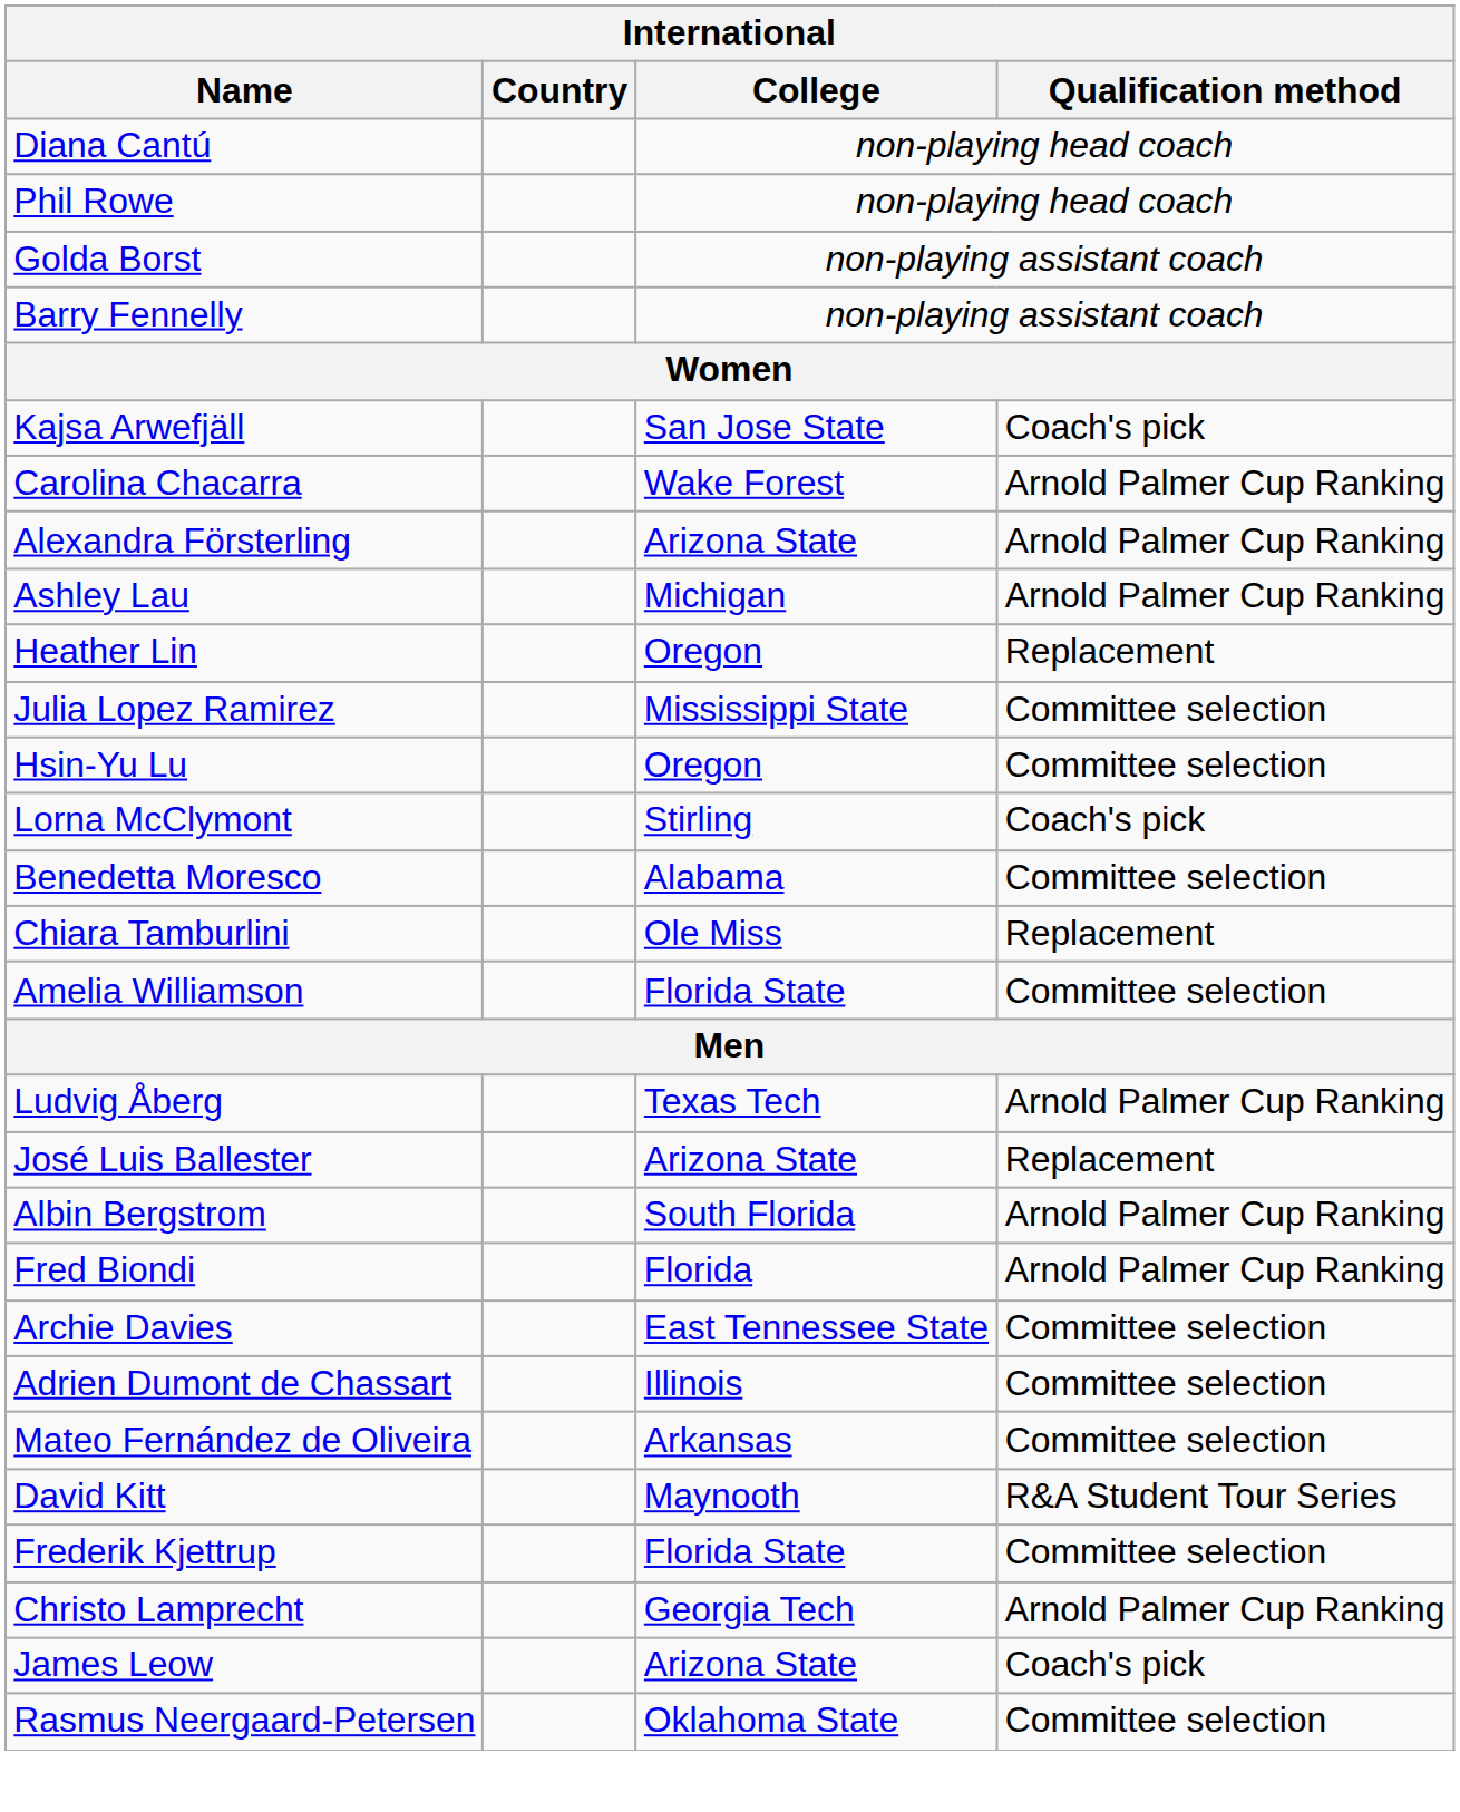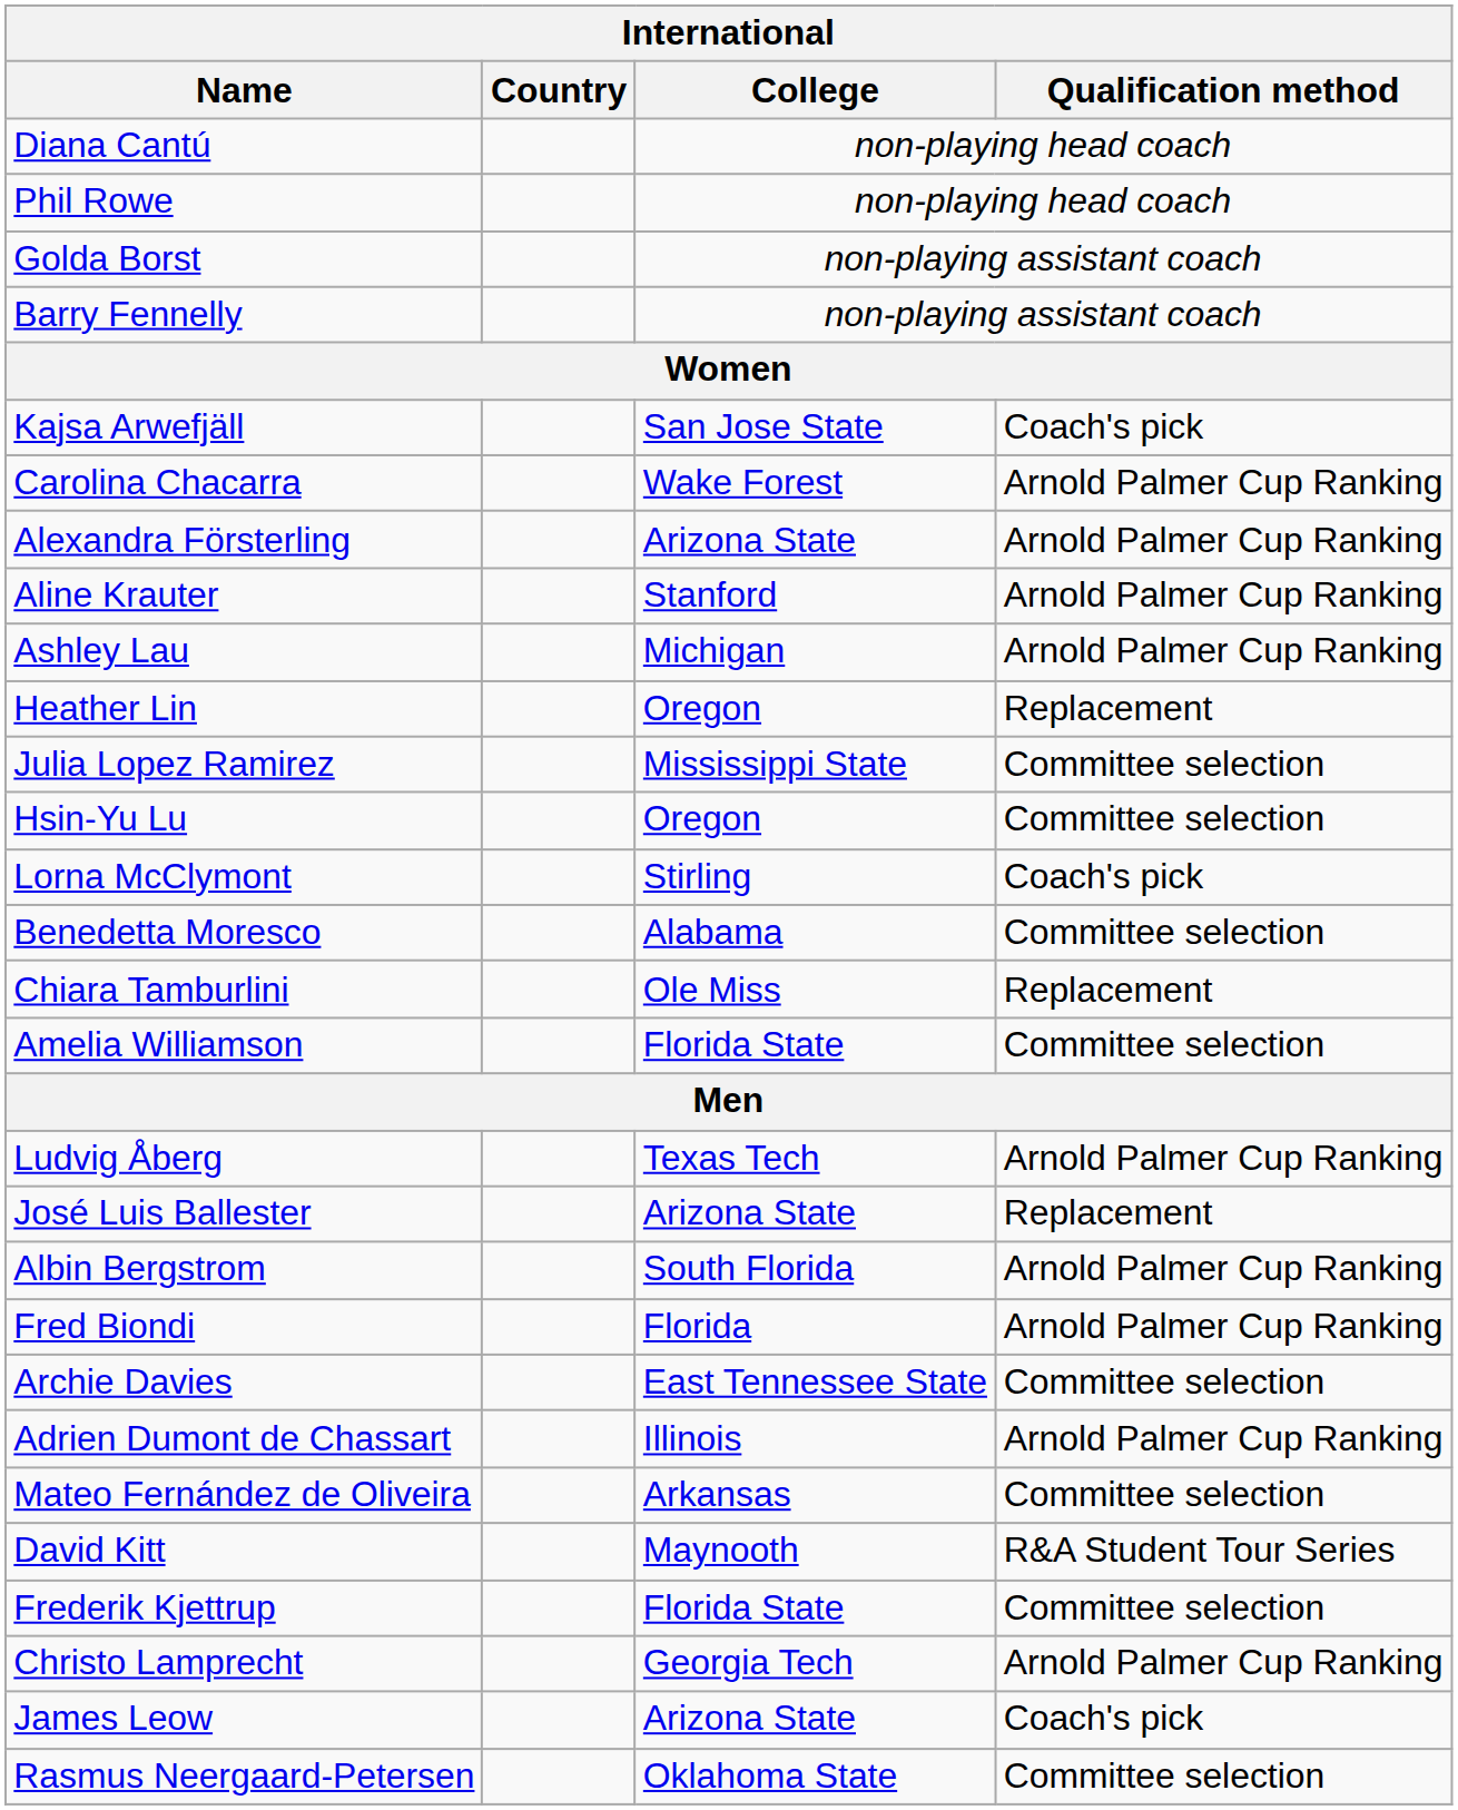+ row: Aline Krauter | Stanford | Arnold Palmer Cup Ranking
Adrien Dumont de Chassart | Qualification method: Committee selection -> Arnold Palmer Cup Ranking
